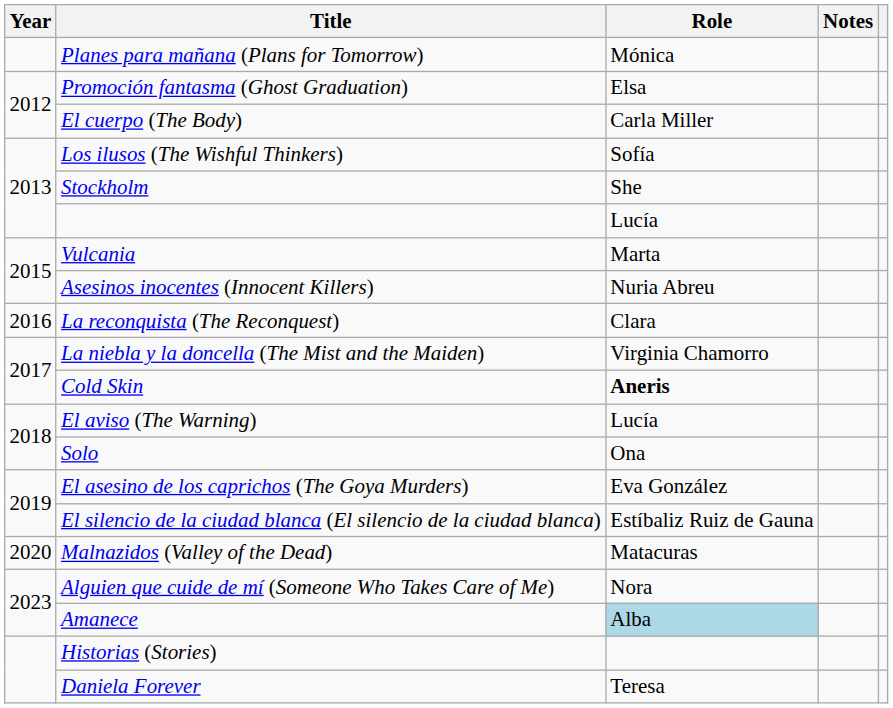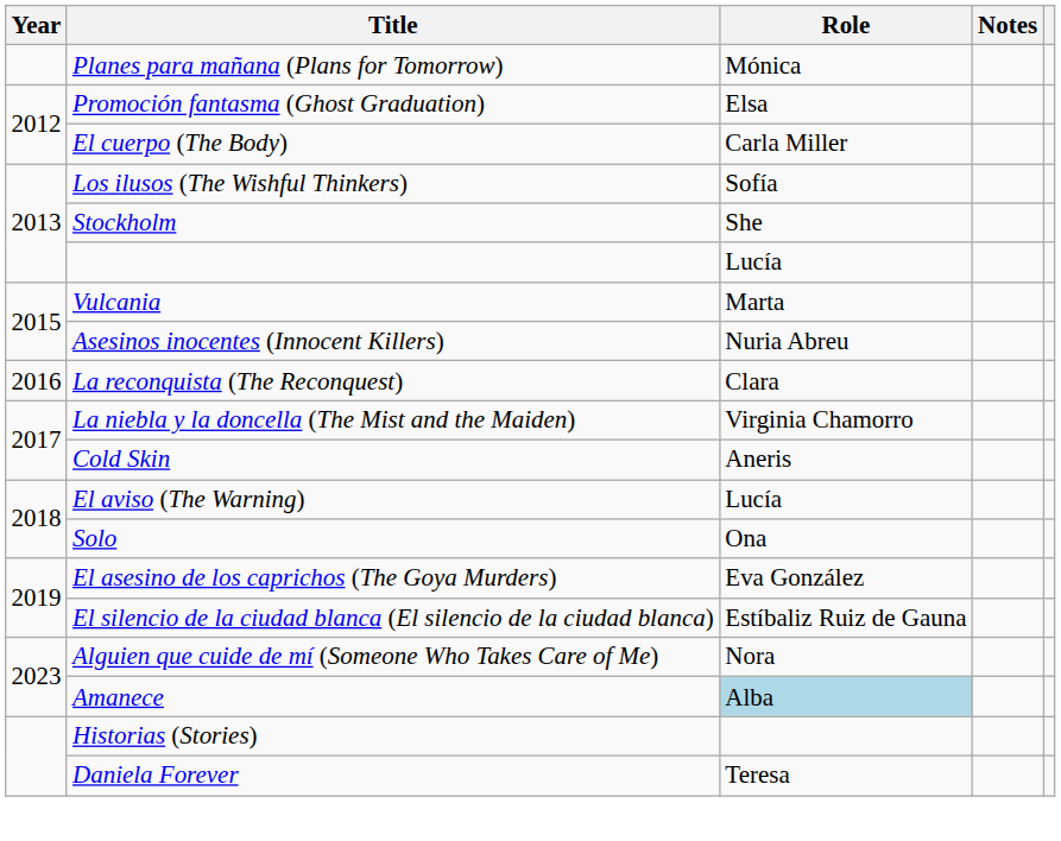Cold Skin | Role: bold -> normal
- row: 2020 | Malnazidos (Valley of the Dead) | Matacuras
